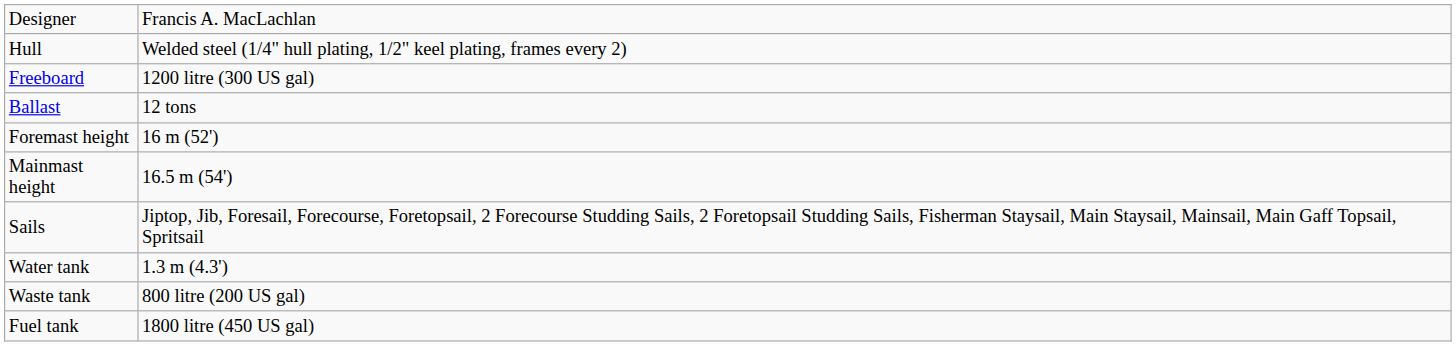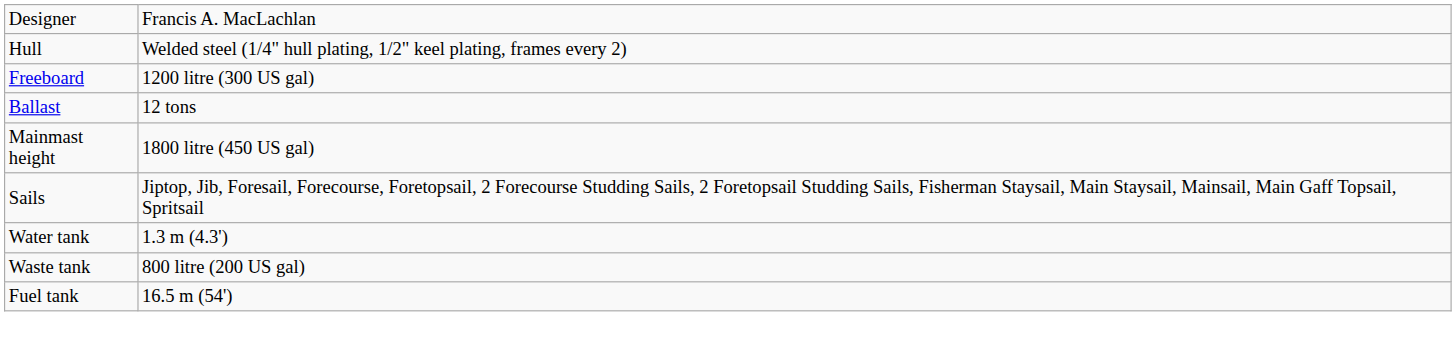- row: Foremast height | 16 m (52')
Mainmast height | column 2: 16.5 m (54') -> 1800 litre (450 US gal)
Fuel tank | column 2: 1800 litre (450 US gal) -> 16.5 m (54')
